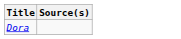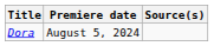+ column: Premiere date | August 5, 2024
